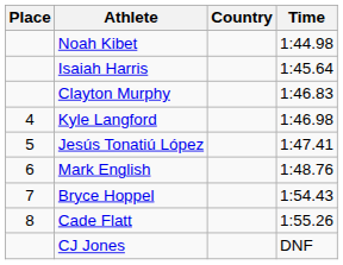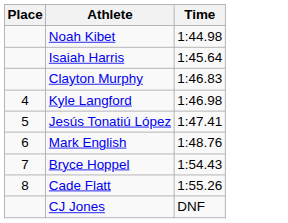- column: Country
